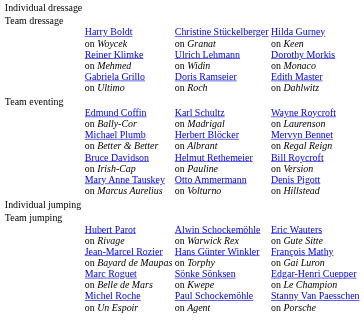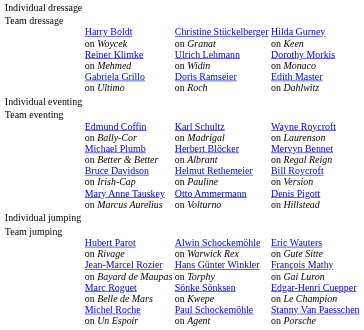+ row: Individual eventing
